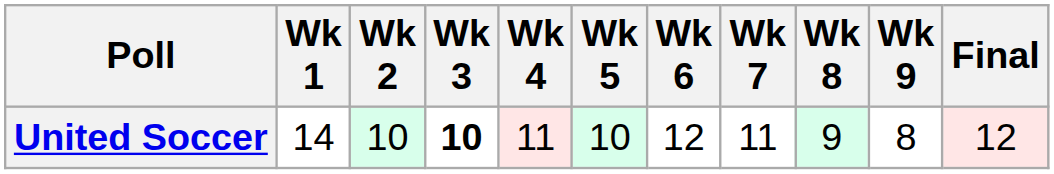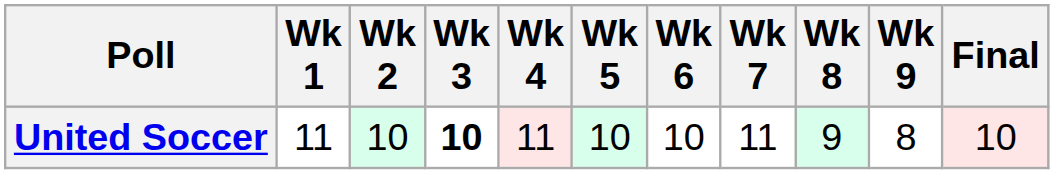United Soccer | Wk 1: 14 -> 11
United Soccer | Wk 6: 12 -> 10
United Soccer | Final: 12 -> 10
